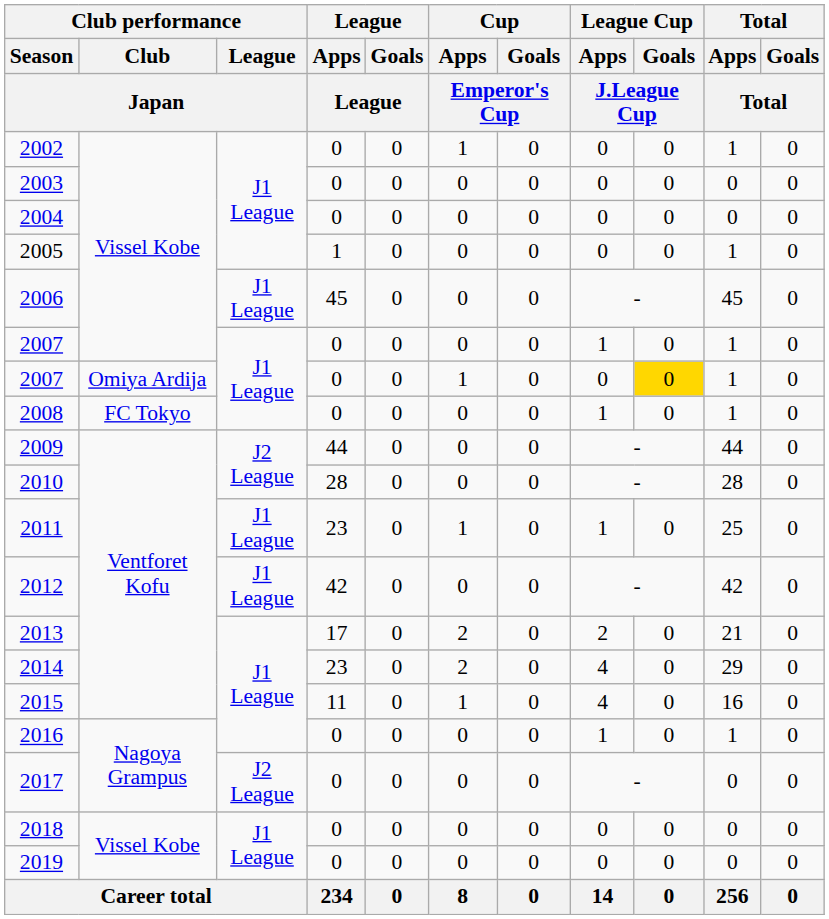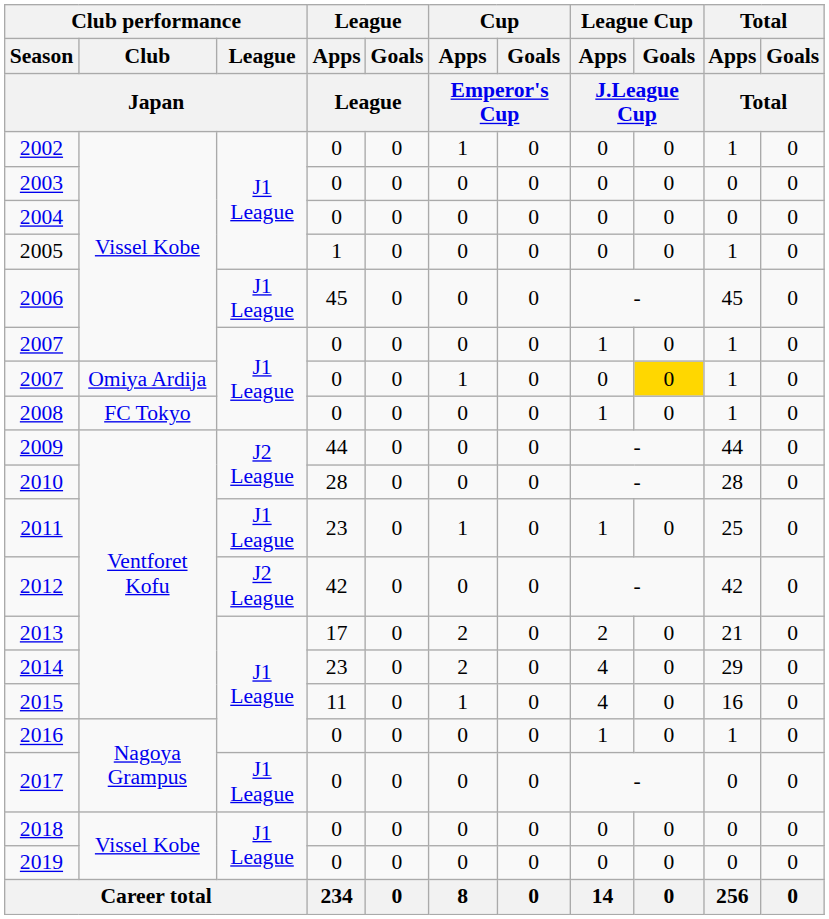2012 | Club performance / League / Japan: J1 League -> J2 League
2017 | Club performance / League / Japan: J2 League -> J1 League
